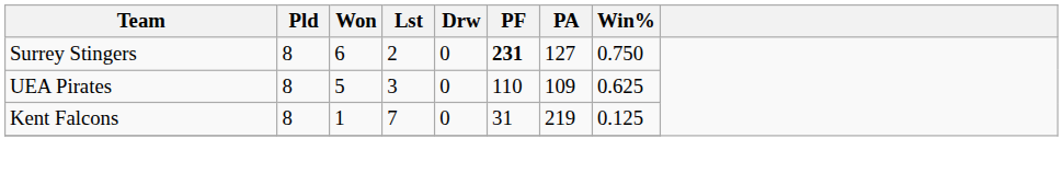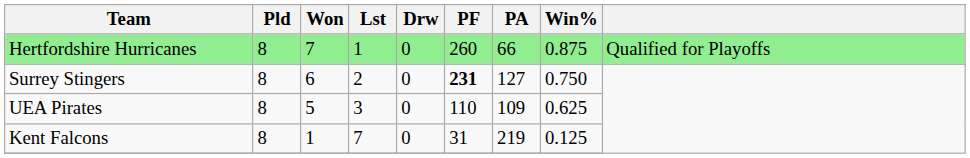+ row: Hertfordshire Hurricanes | 8 | 7 | 1 | 0 | 260 | 66 | 0.875 | Qualified for Playoffs
